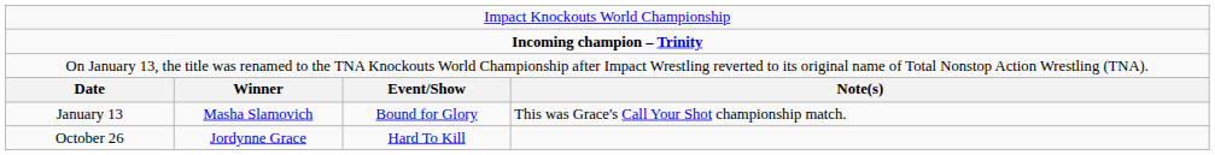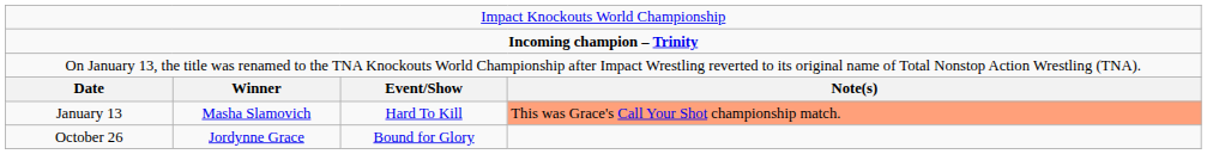January 13 | column 3: Bound for Glory -> Hard To Kill
January 13 | column 4: no background -> lightsalmon background
October 26 | column 3: Hard To Kill -> Bound for Glory
